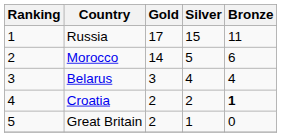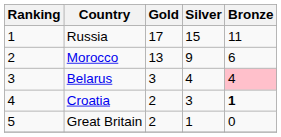Morocco | Gold: 14 -> 13
Morocco | Silver: 5 -> 9
Belarus | Bronze: no background -> pink background
Croatia | Silver: 2 -> 3
